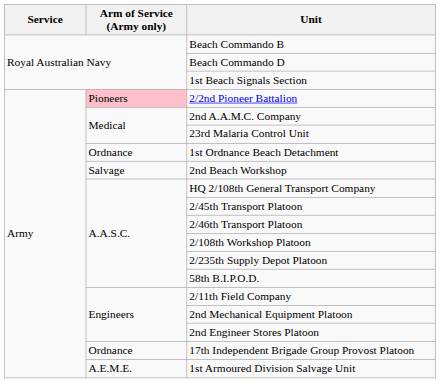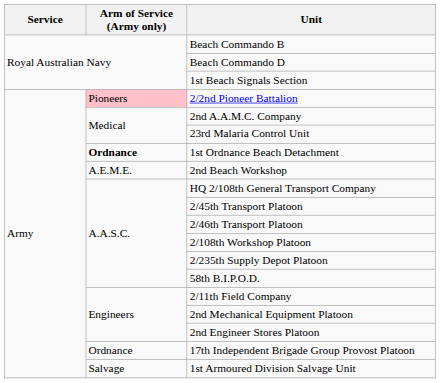1st Ordnance Beach Detachment | Arm of Service (Army only): normal -> bold
2nd Beach Workshop | Arm of Service (Army only): Salvage -> A.E.M.E.
1st Armoured Division Salvage Unit | Arm of Service (Army only): A.E.M.E. -> Salvage
